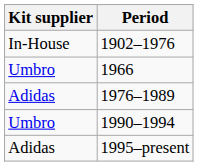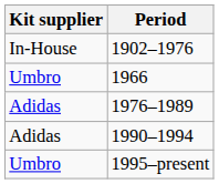1990–1994 | Kit supplier: Umbro -> Adidas
1995–present | Kit supplier: Adidas -> Umbro
